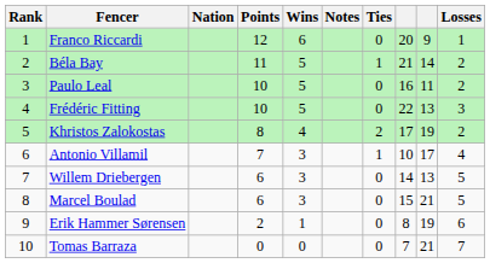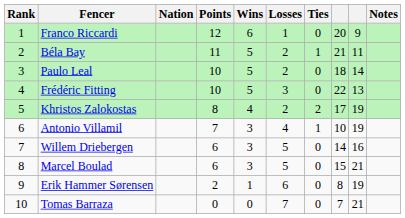columns swapped: Losses <-> Notes
Béla Bay | column 9: 14 -> 11
Paulo Leal | column 8: 16 -> 18
Paulo Leal | column 9: 11 -> 14
Antonio Villamil | column 9: 17 -> 19
Willem Driebergen | column 9: 13 -> 16
